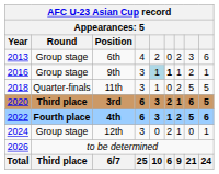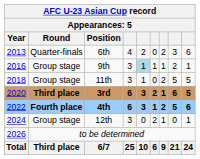6th | Round: Group stage -> Quarter-finals
9th | column 6: bold -> normal
11th | Round: Quarter-finals -> Group stage
